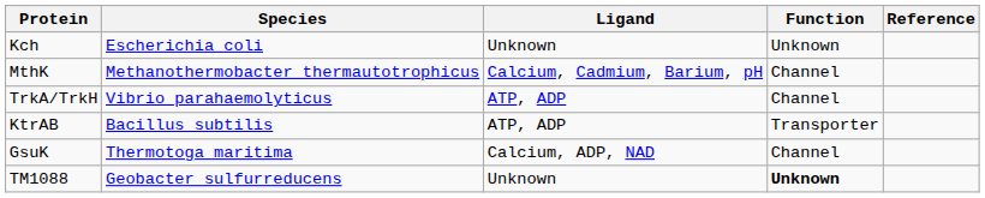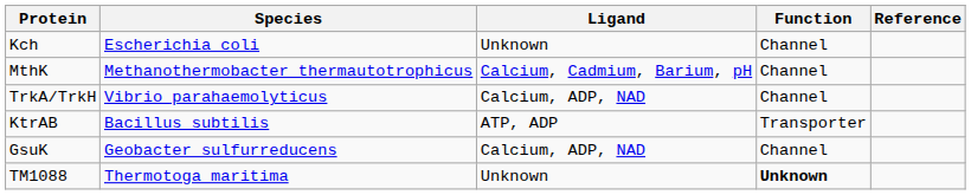Kch | Function: Unknown -> Channel
TrkA/TrkH | Ligand: ATP, ADP -> Calcium, ADP, NAD
GsuK | Species: Thermotoga maritima -> Geobacter sulfurreducens
TM1088 | Species: Geobacter sulfurreducens -> Thermotoga maritima
